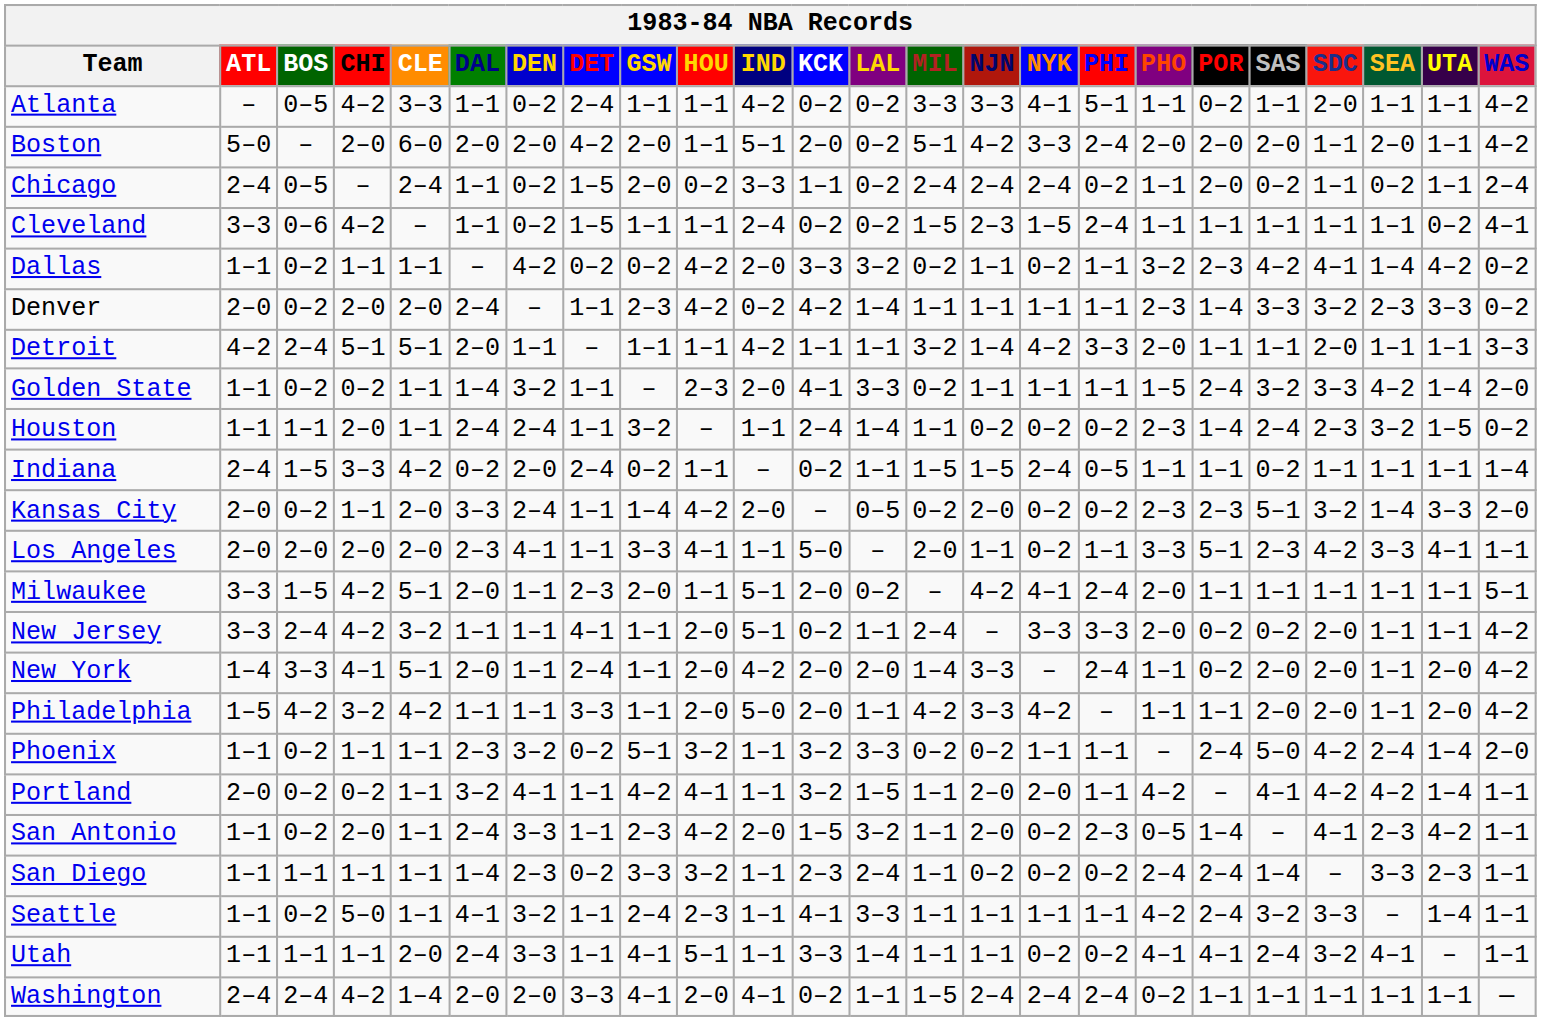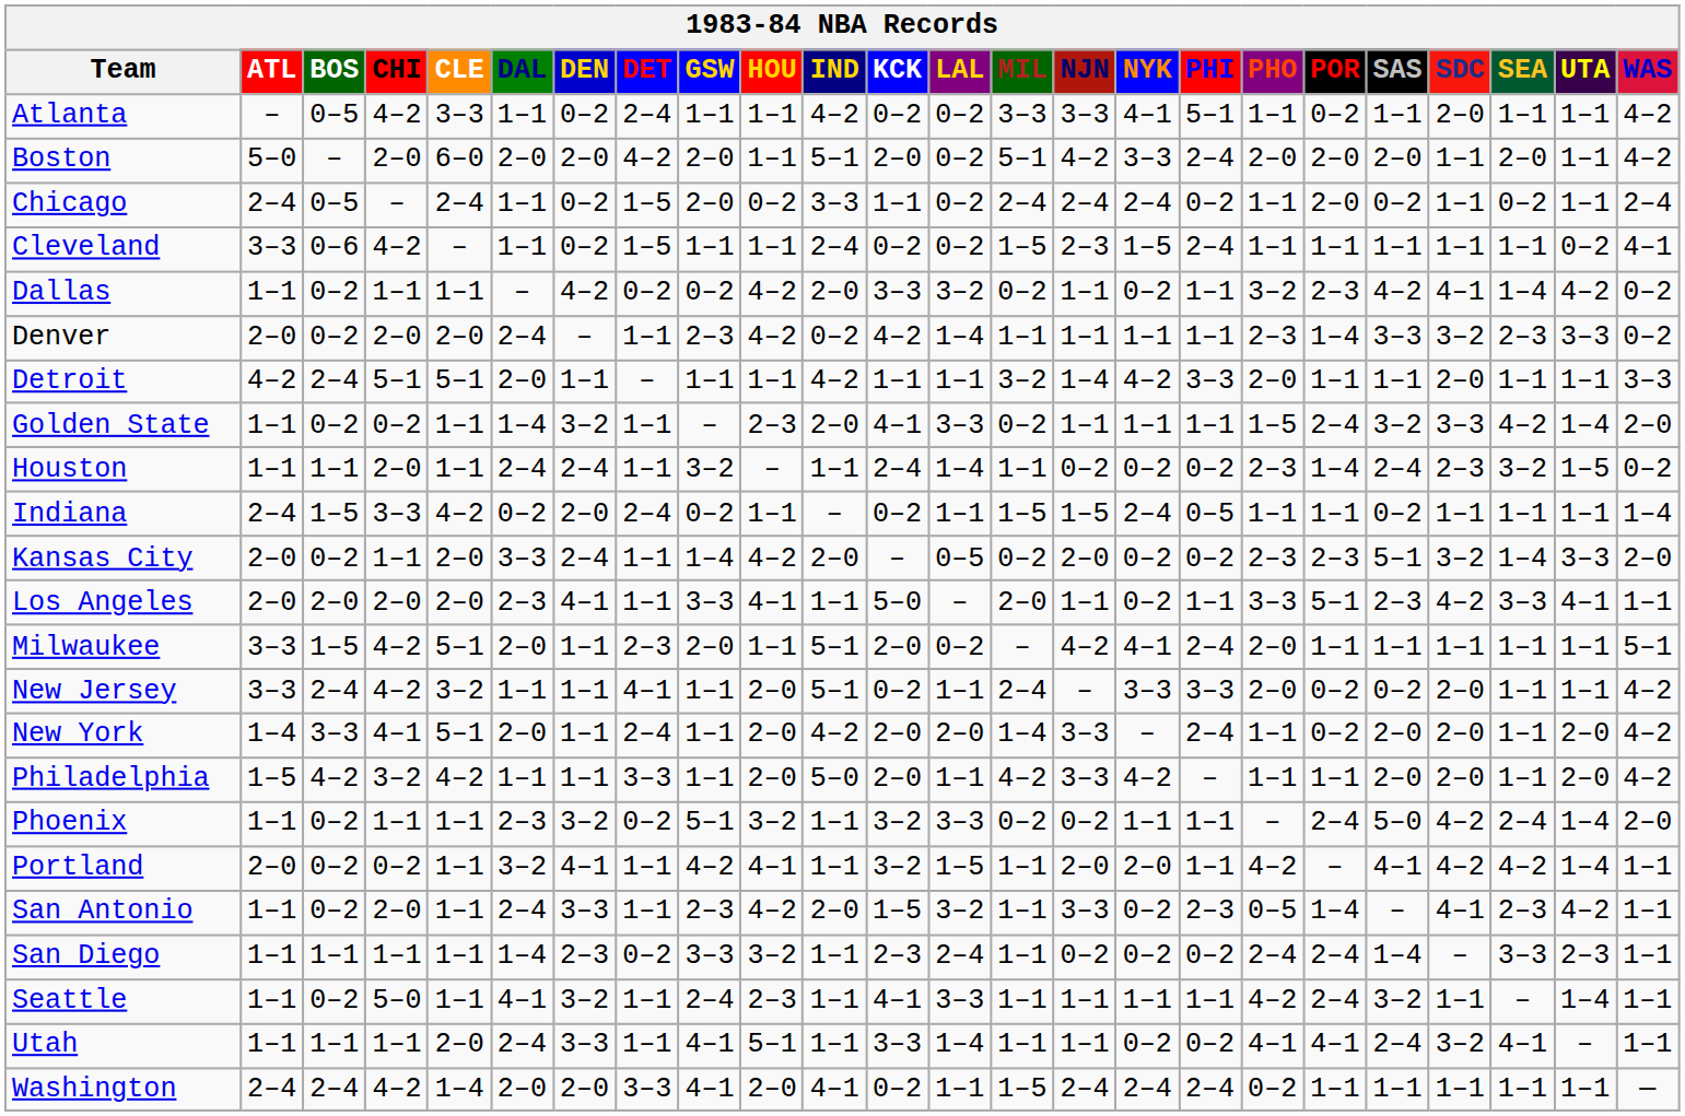San Antonio | NJN: 2–0 -> 3–3
Seattle | SDC: 3–3 -> 1–1
